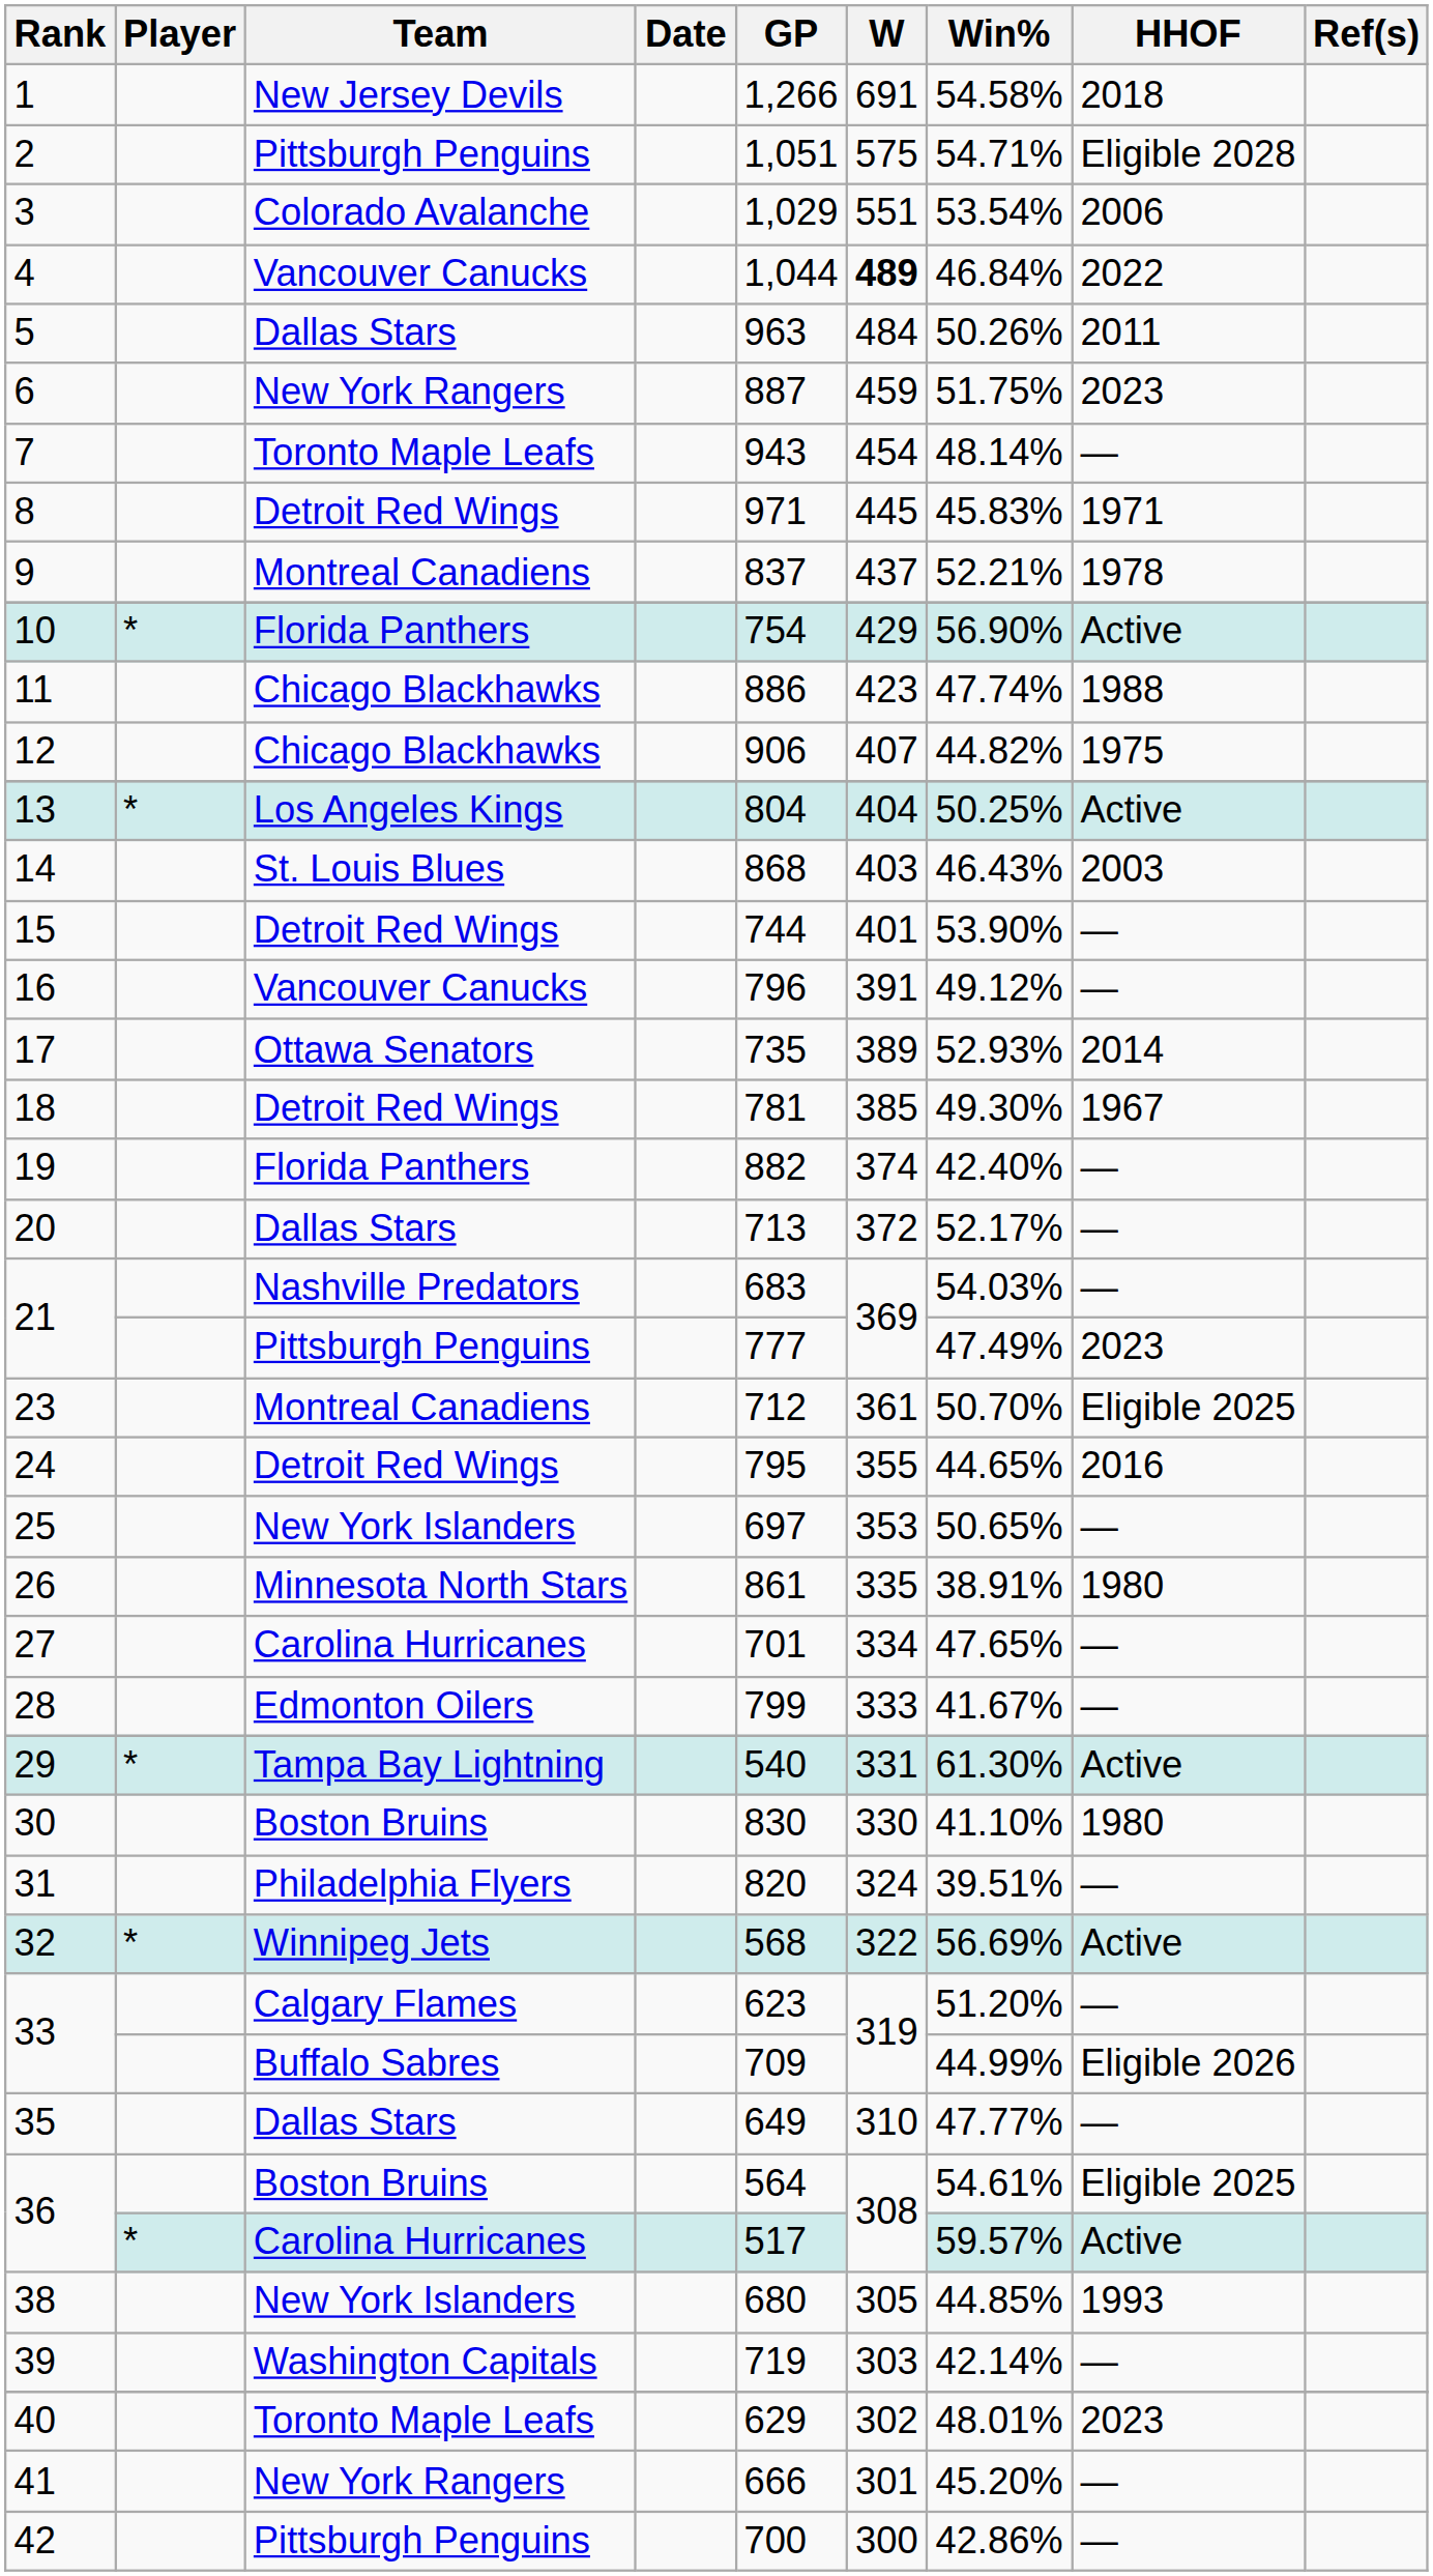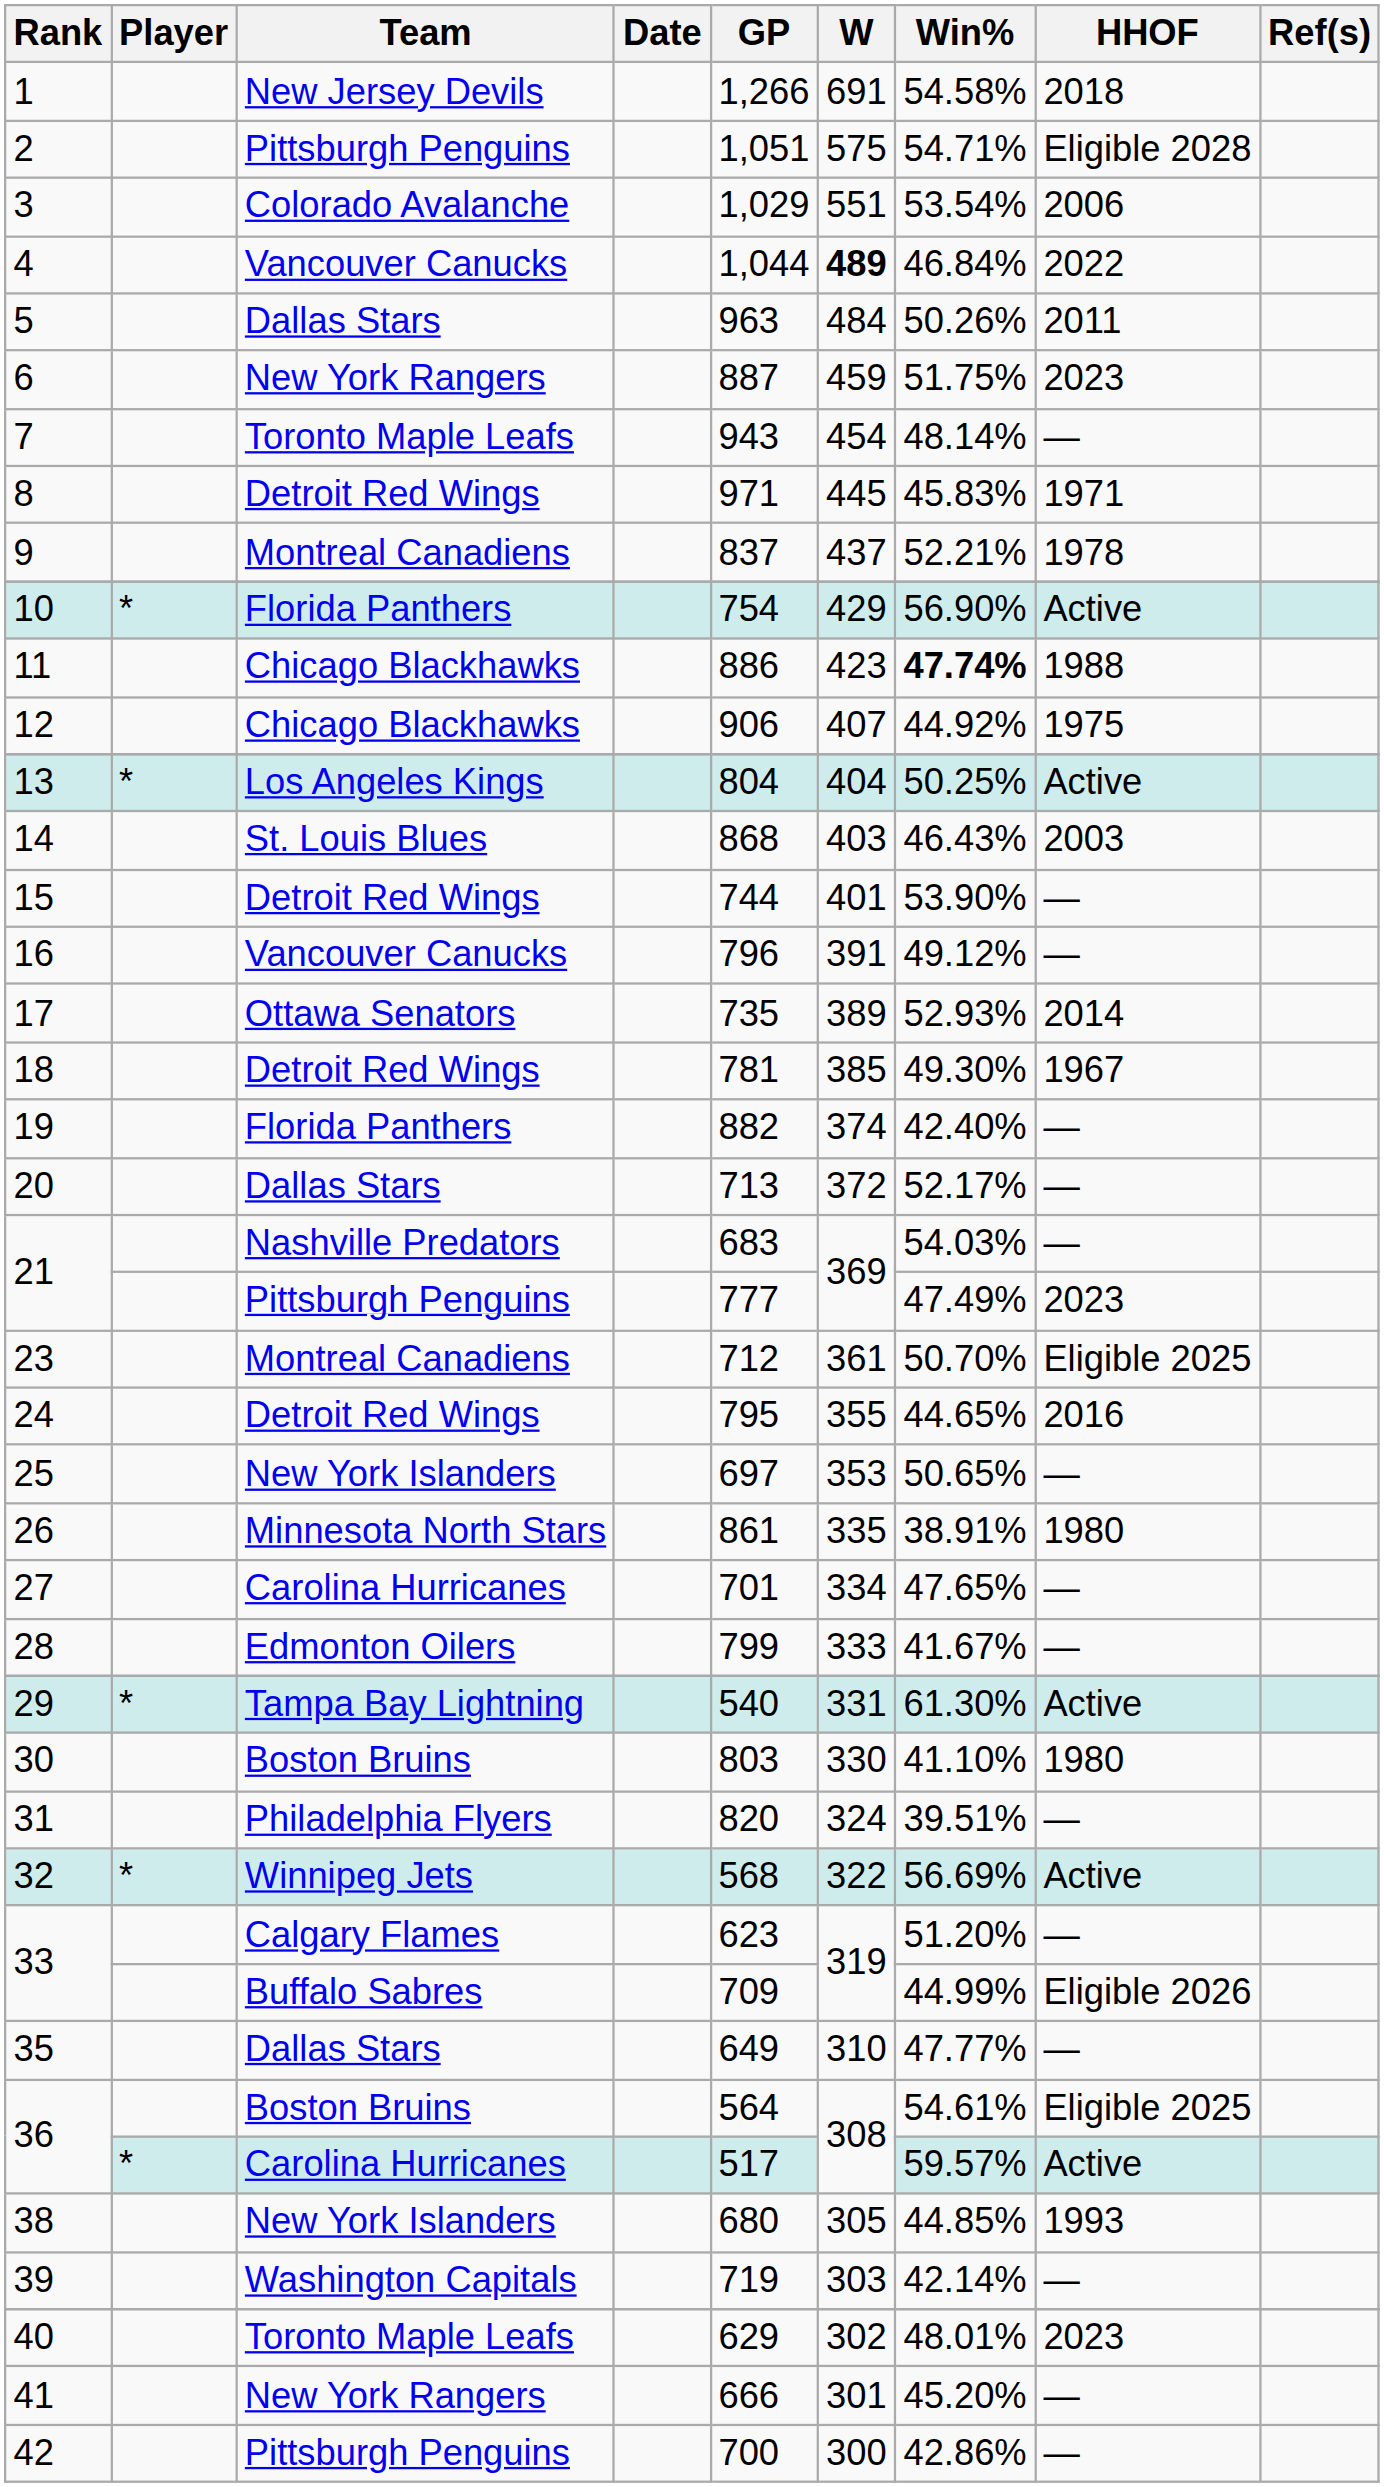11 | Win%: normal -> bold
12 | Win%: 44.82% -> 44.92%
30 | GP: 830 -> 803
